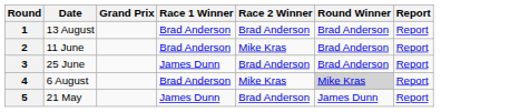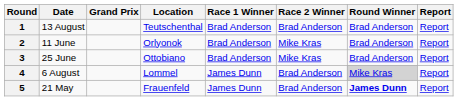+ column: Location | Teutschenthal | Orlyonok | Ottobiano | Lommel | Frauenfeld
3 | Race 1 Winner: James Dunn -> Brad Anderson
3 | Race 2 Winner: Brad Anderson -> Mike Kras
4 | Race 1 Winner: Brad Anderson -> James Dunn
4 | Race 2 Winner: Mike Kras -> Brad Anderson
5 | Round Winner: normal -> bold
